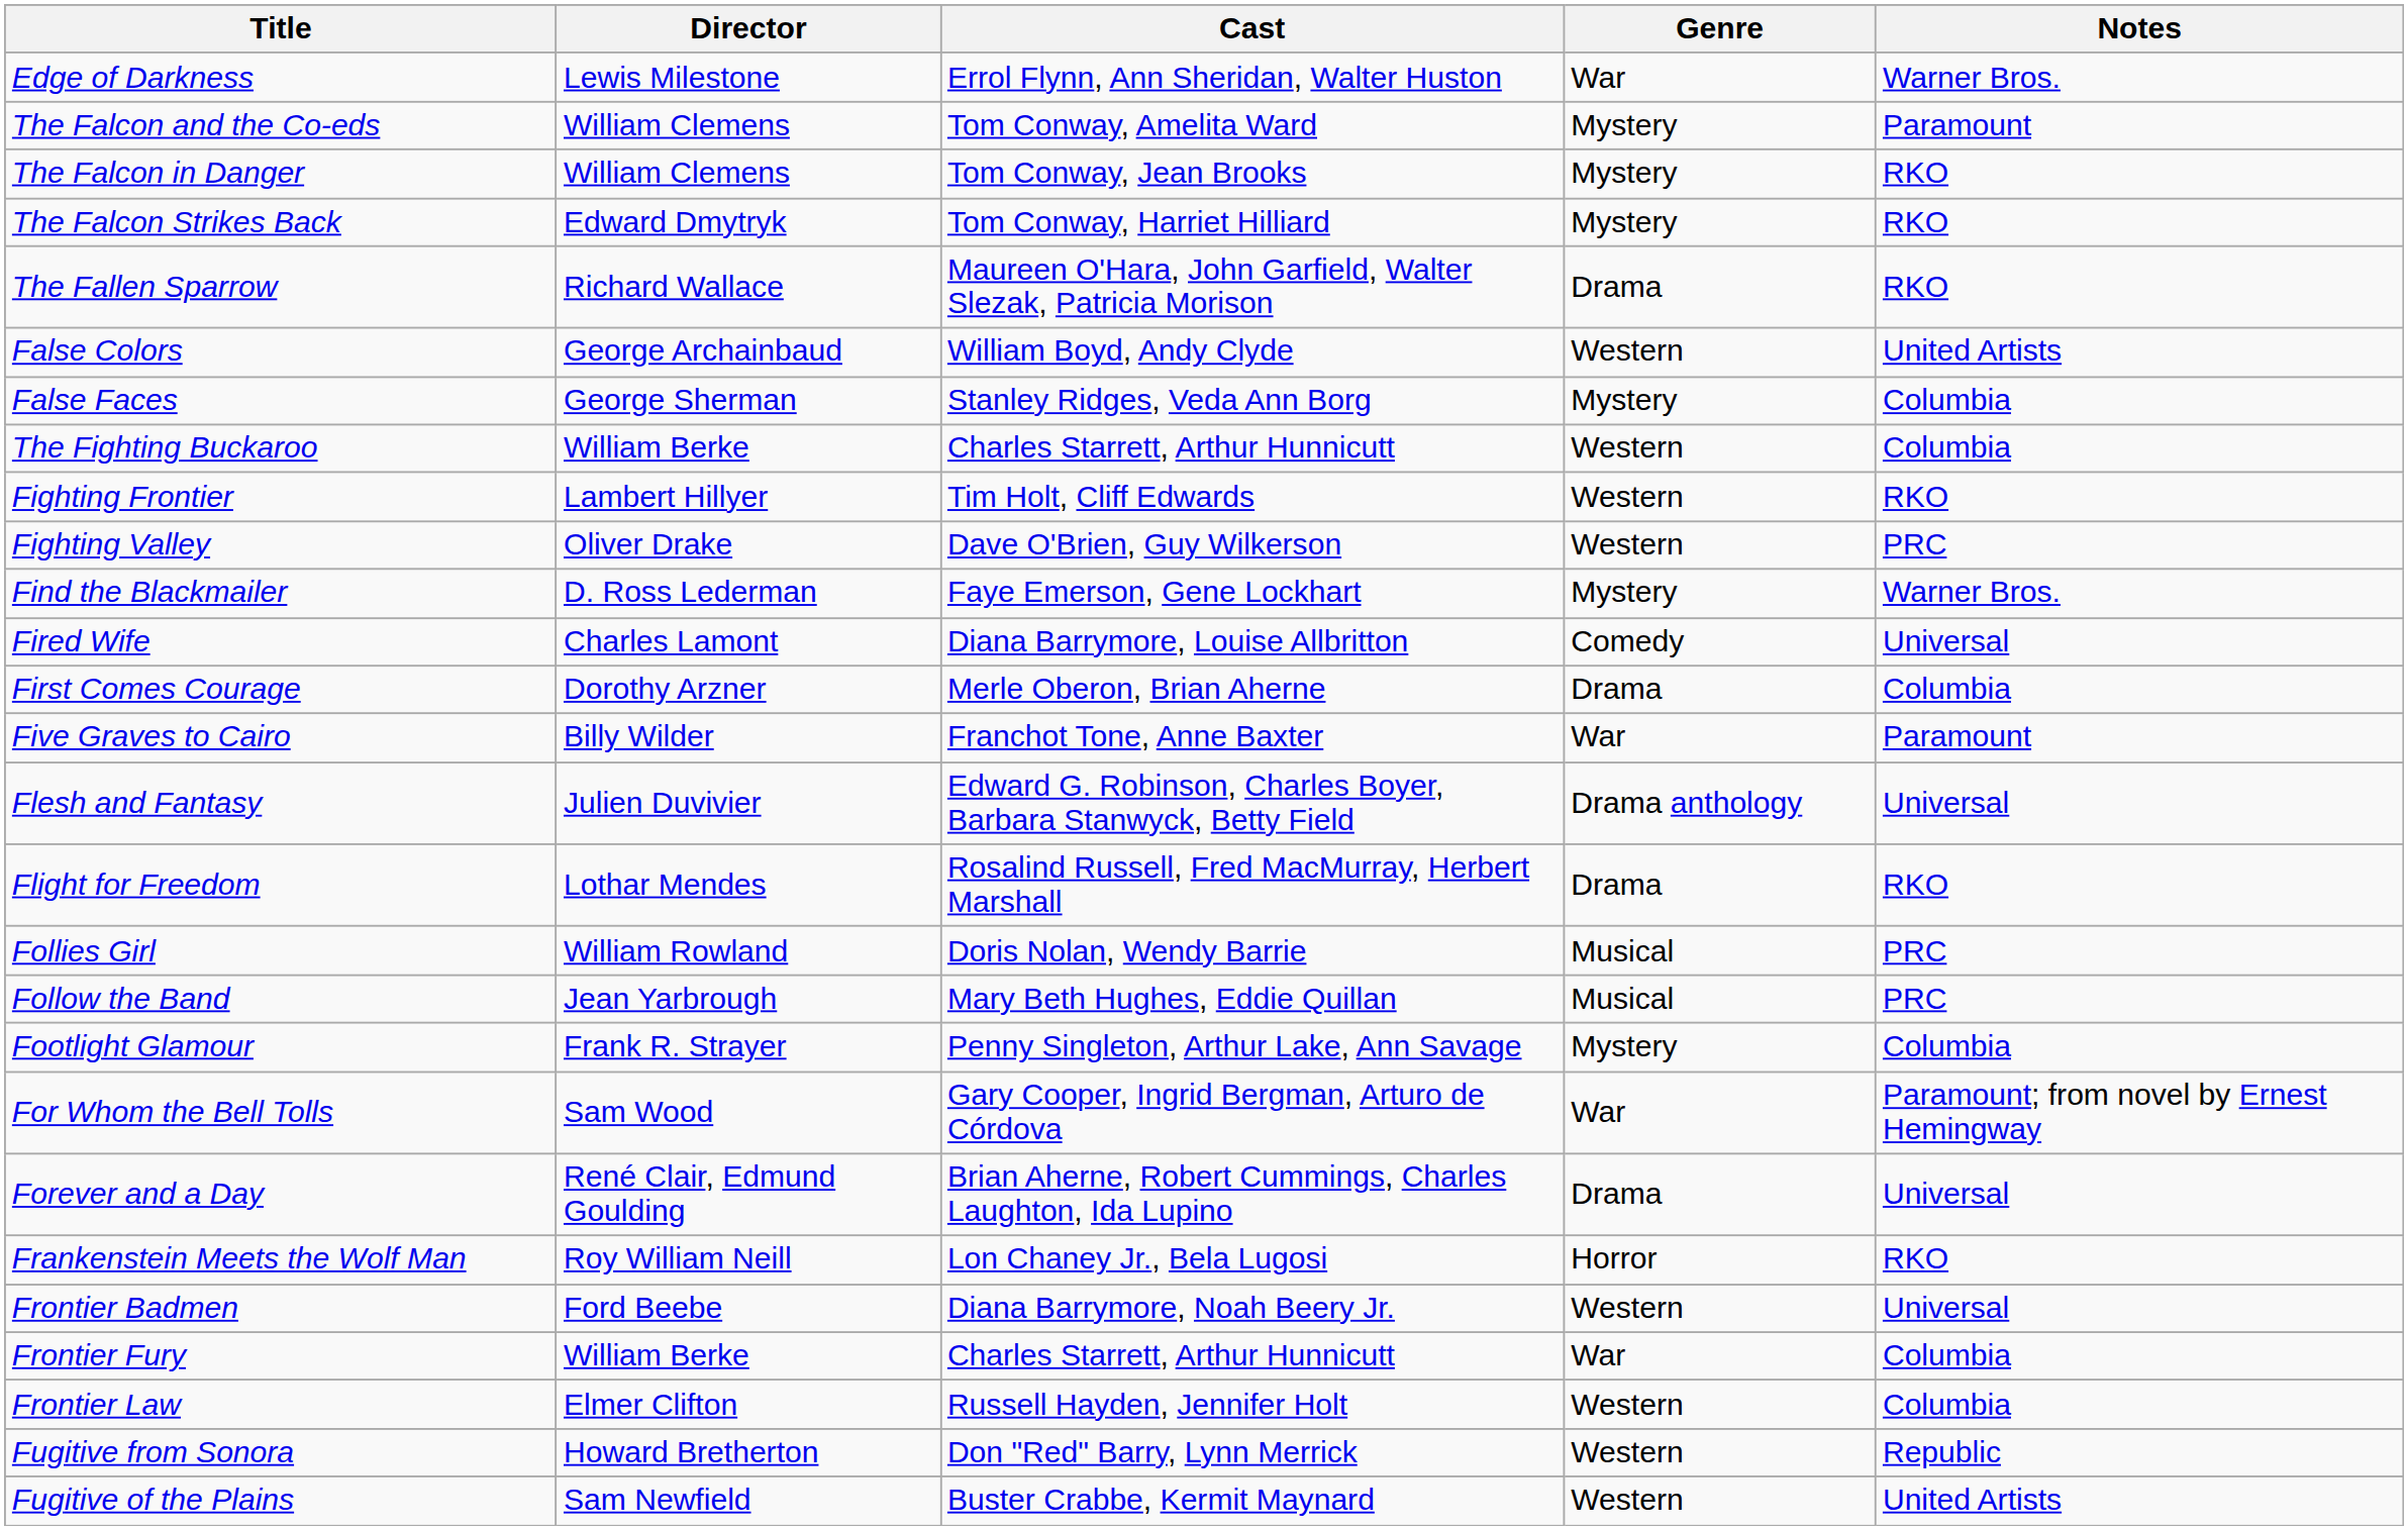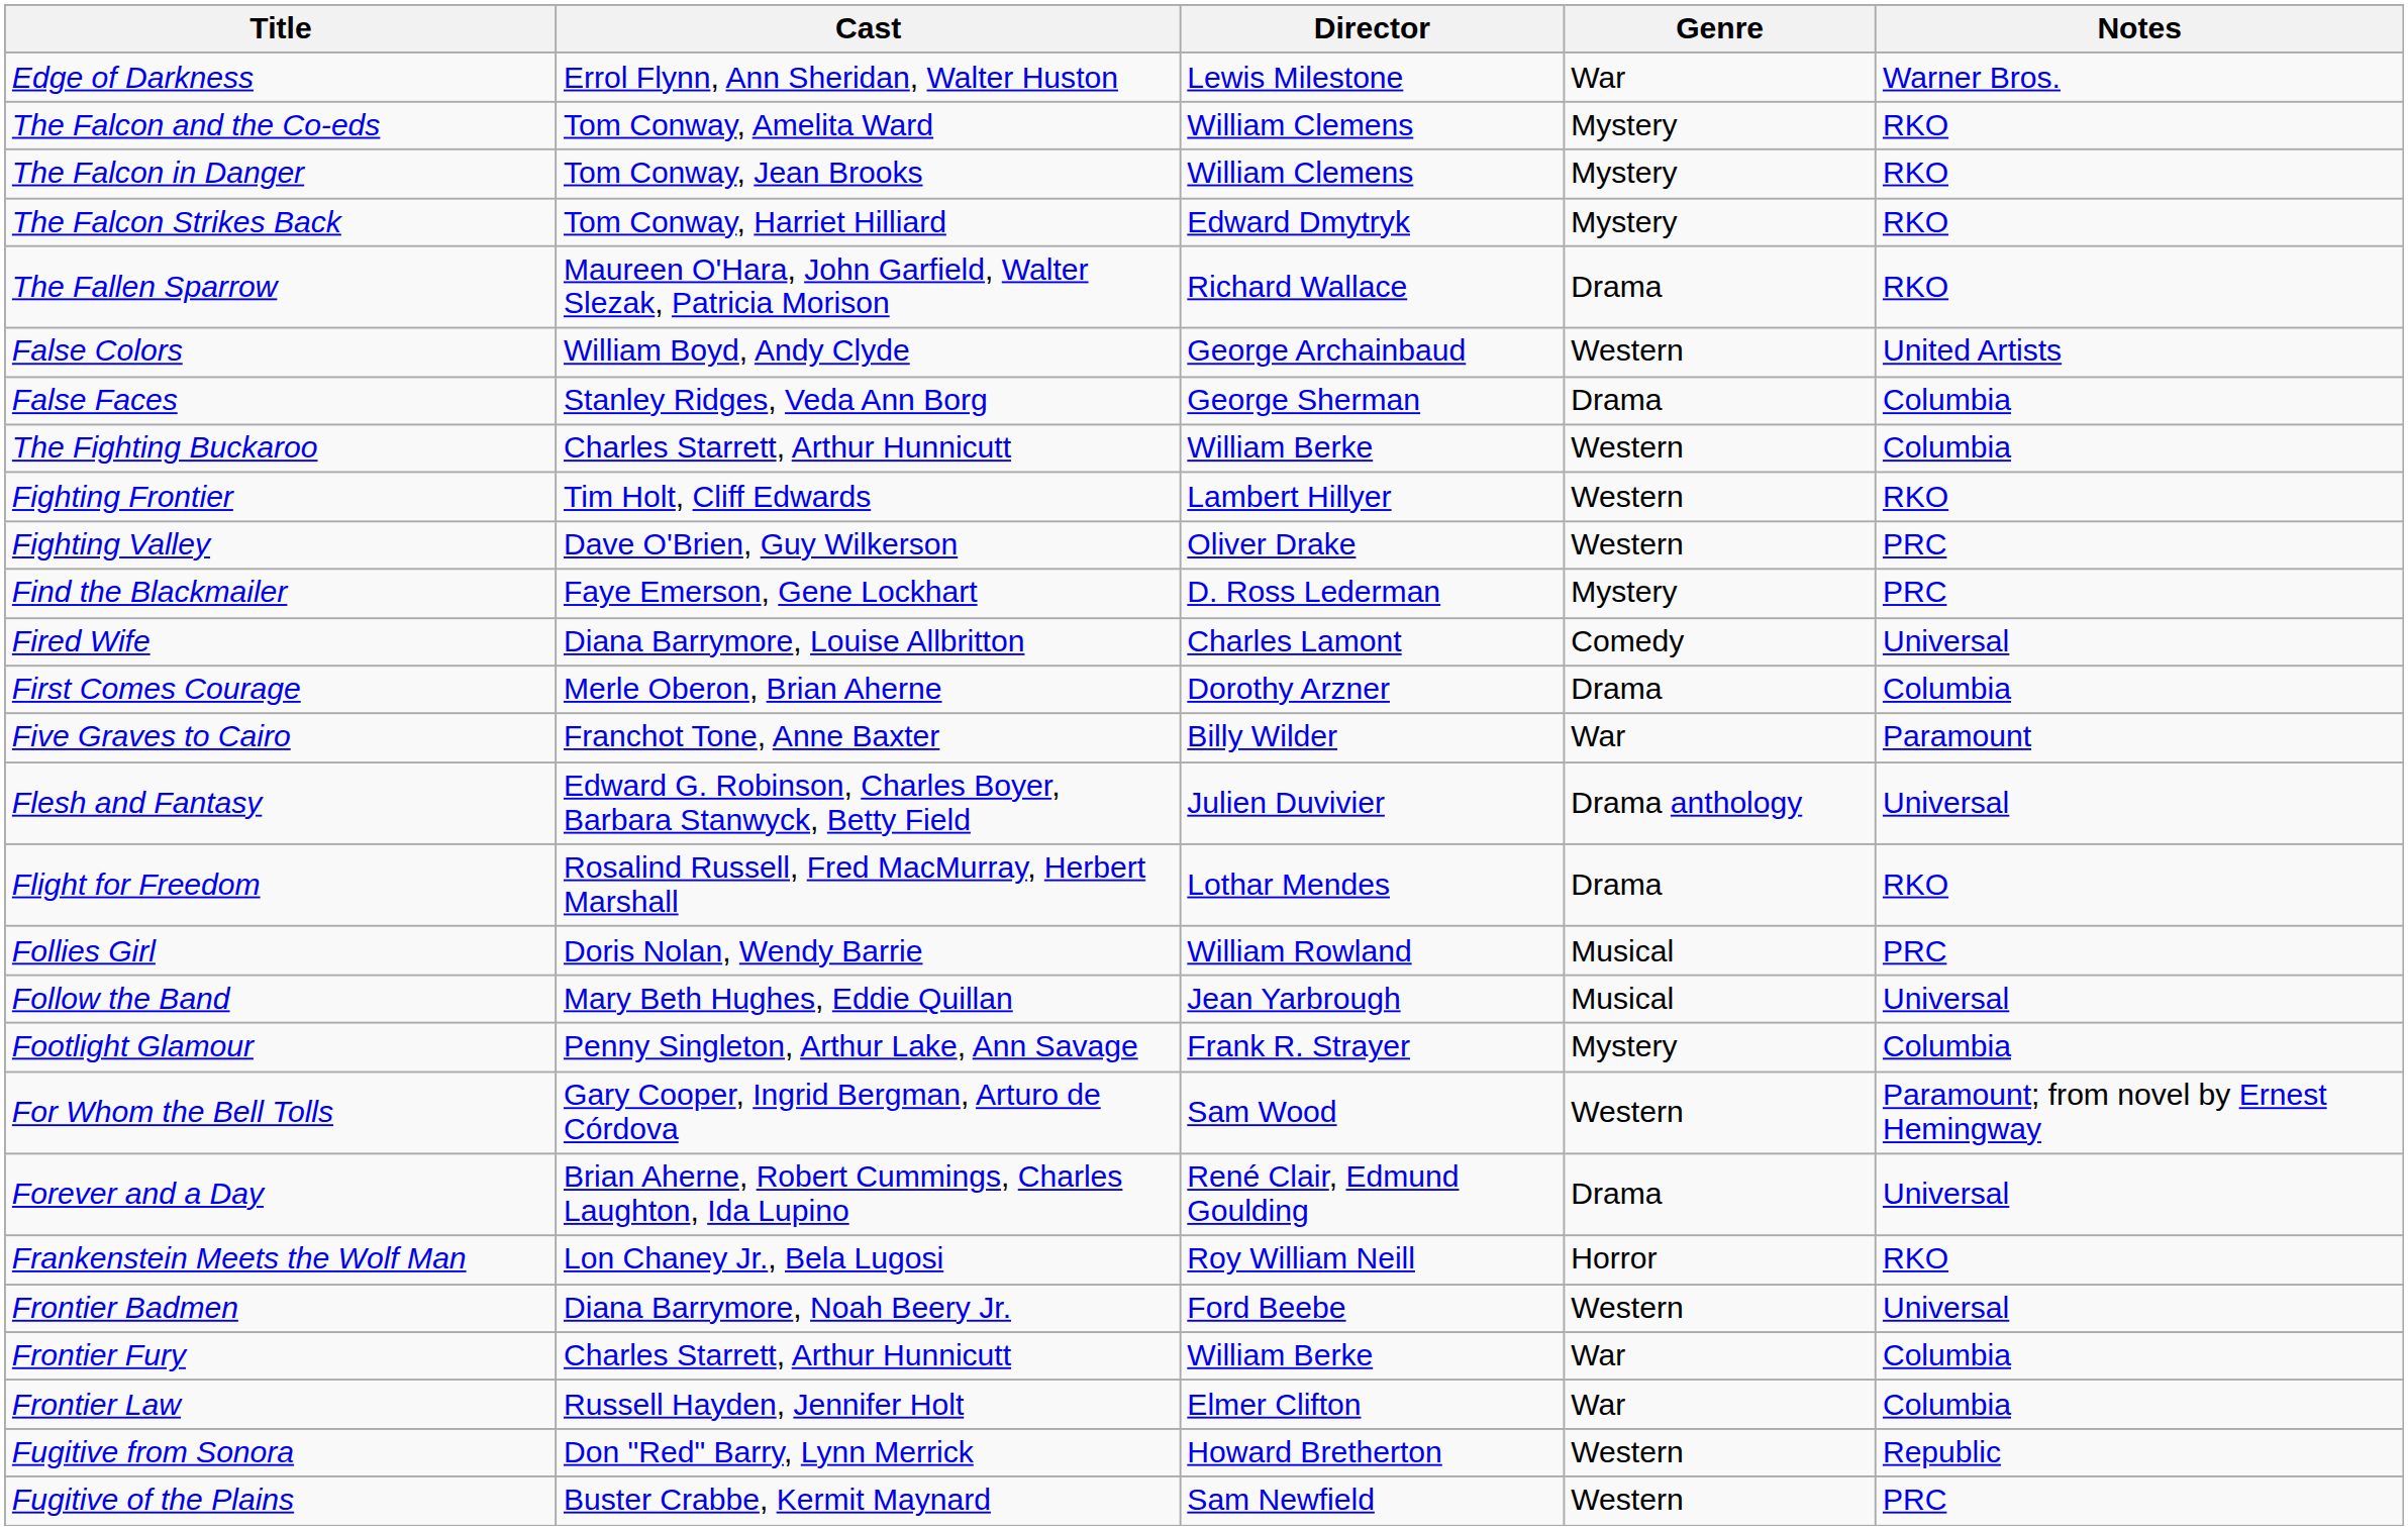columns swapped: Director <-> Cast
The Falcon and the Co-eds | Notes: Paramount -> RKO
False Faces | Genre: Mystery -> Drama
Find the Blackmailer | Notes: Warner Bros. -> PRC
Follow the Band | Notes: PRC -> Universal
For Whom the Bell Tolls | Genre: War -> Western
Frontier Law | Genre: Western -> War
Fugitive of the Plains | Notes: United Artists -> PRC
